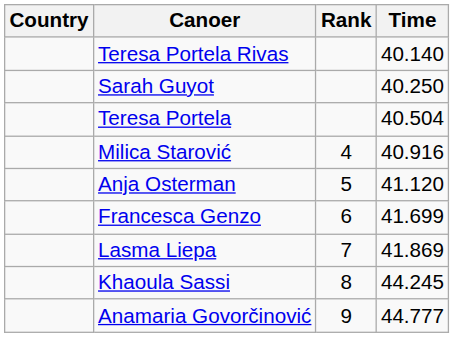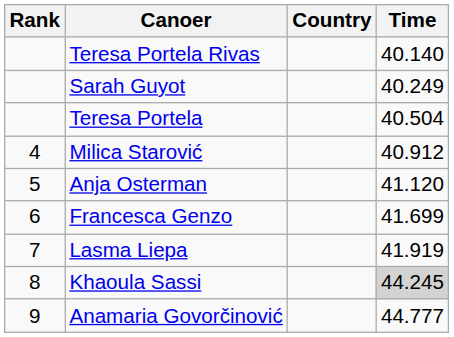columns swapped: Rank <-> Country
Sarah Guyot | Time: 40.250 -> 40.249
Milica Starović | Time: 40.916 -> 40.912
Lasma Liepa | Time: 41.869 -> 41.919
Khaoula Sassi | Time: no background -> lightgrey background
